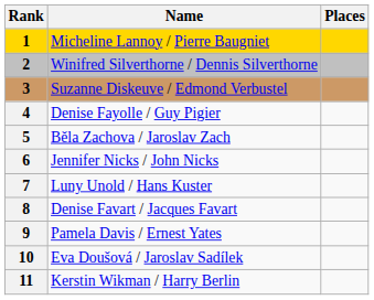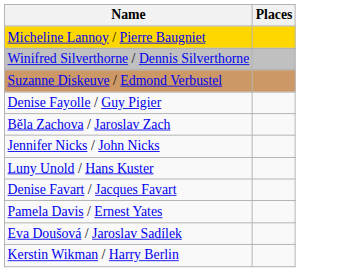- column: Rank | 1 | 2 | 3 | 4 | 5 | 6 | 7 | 8 | 9 | 10 | 11
